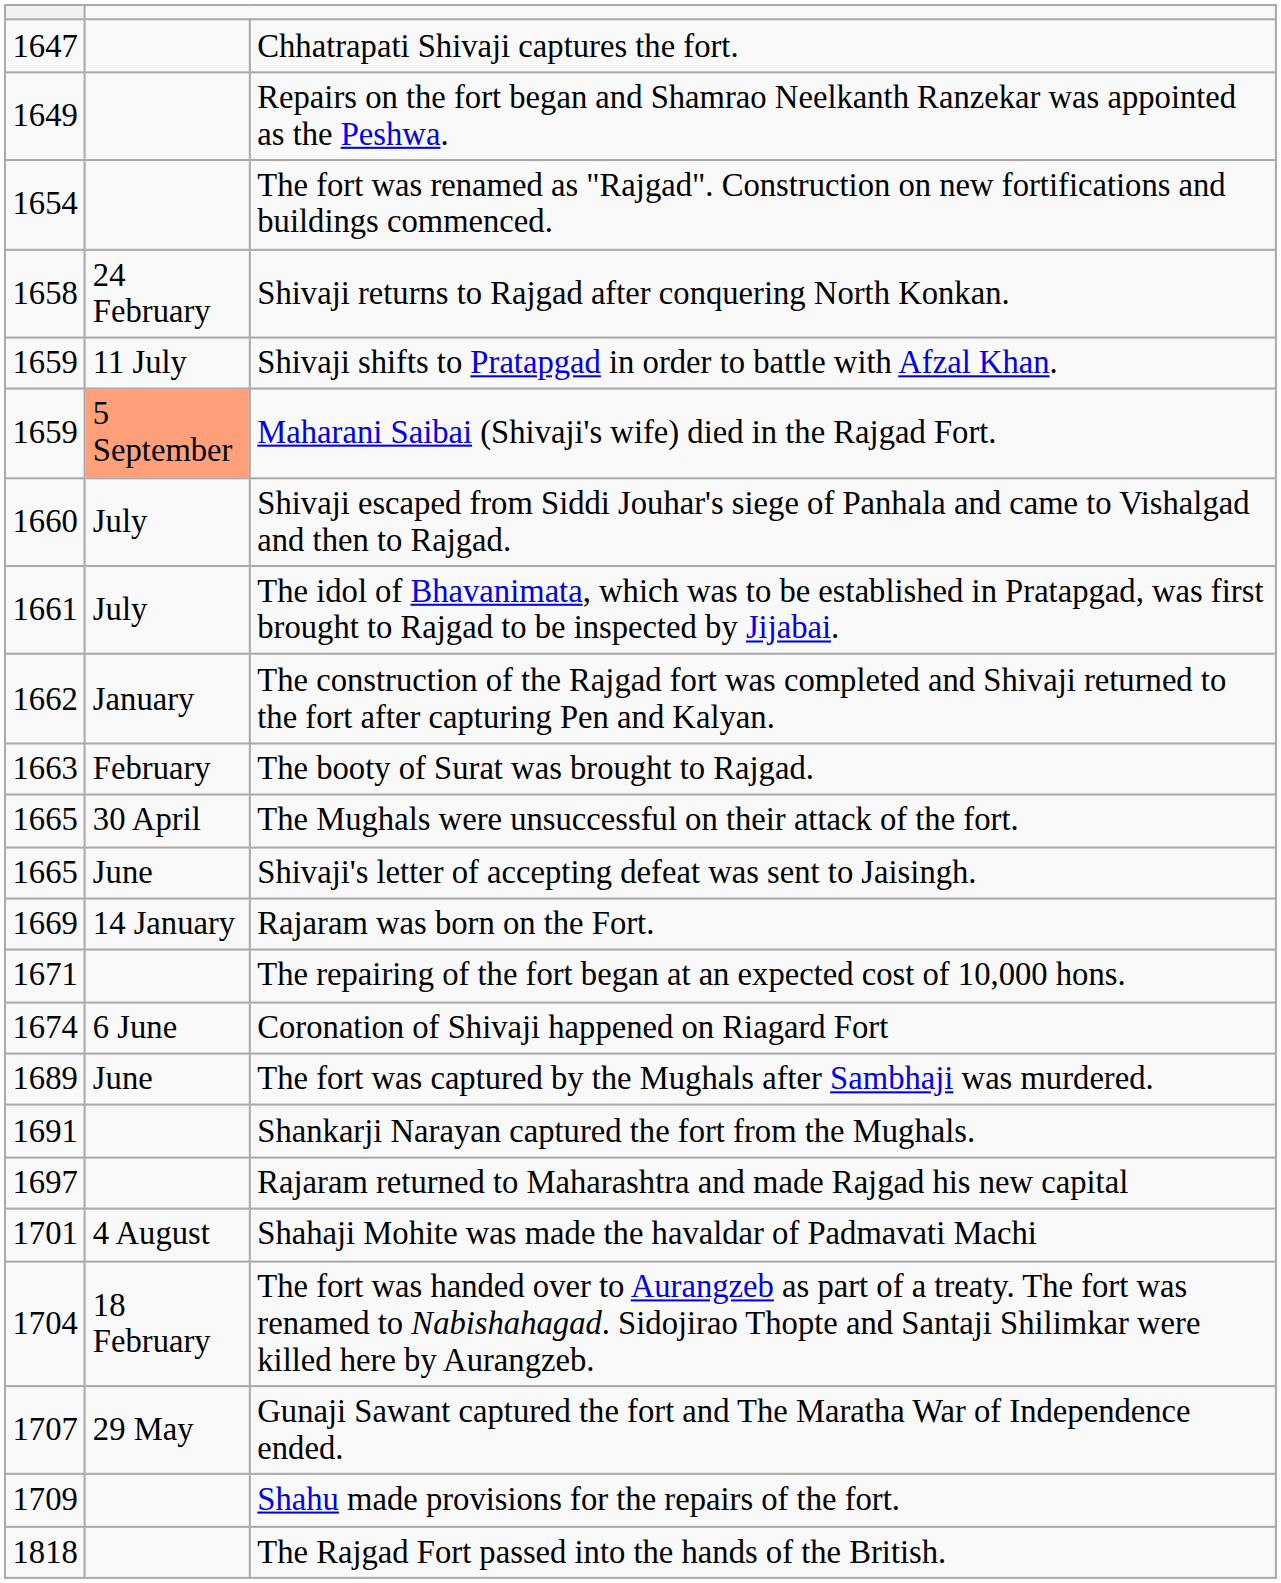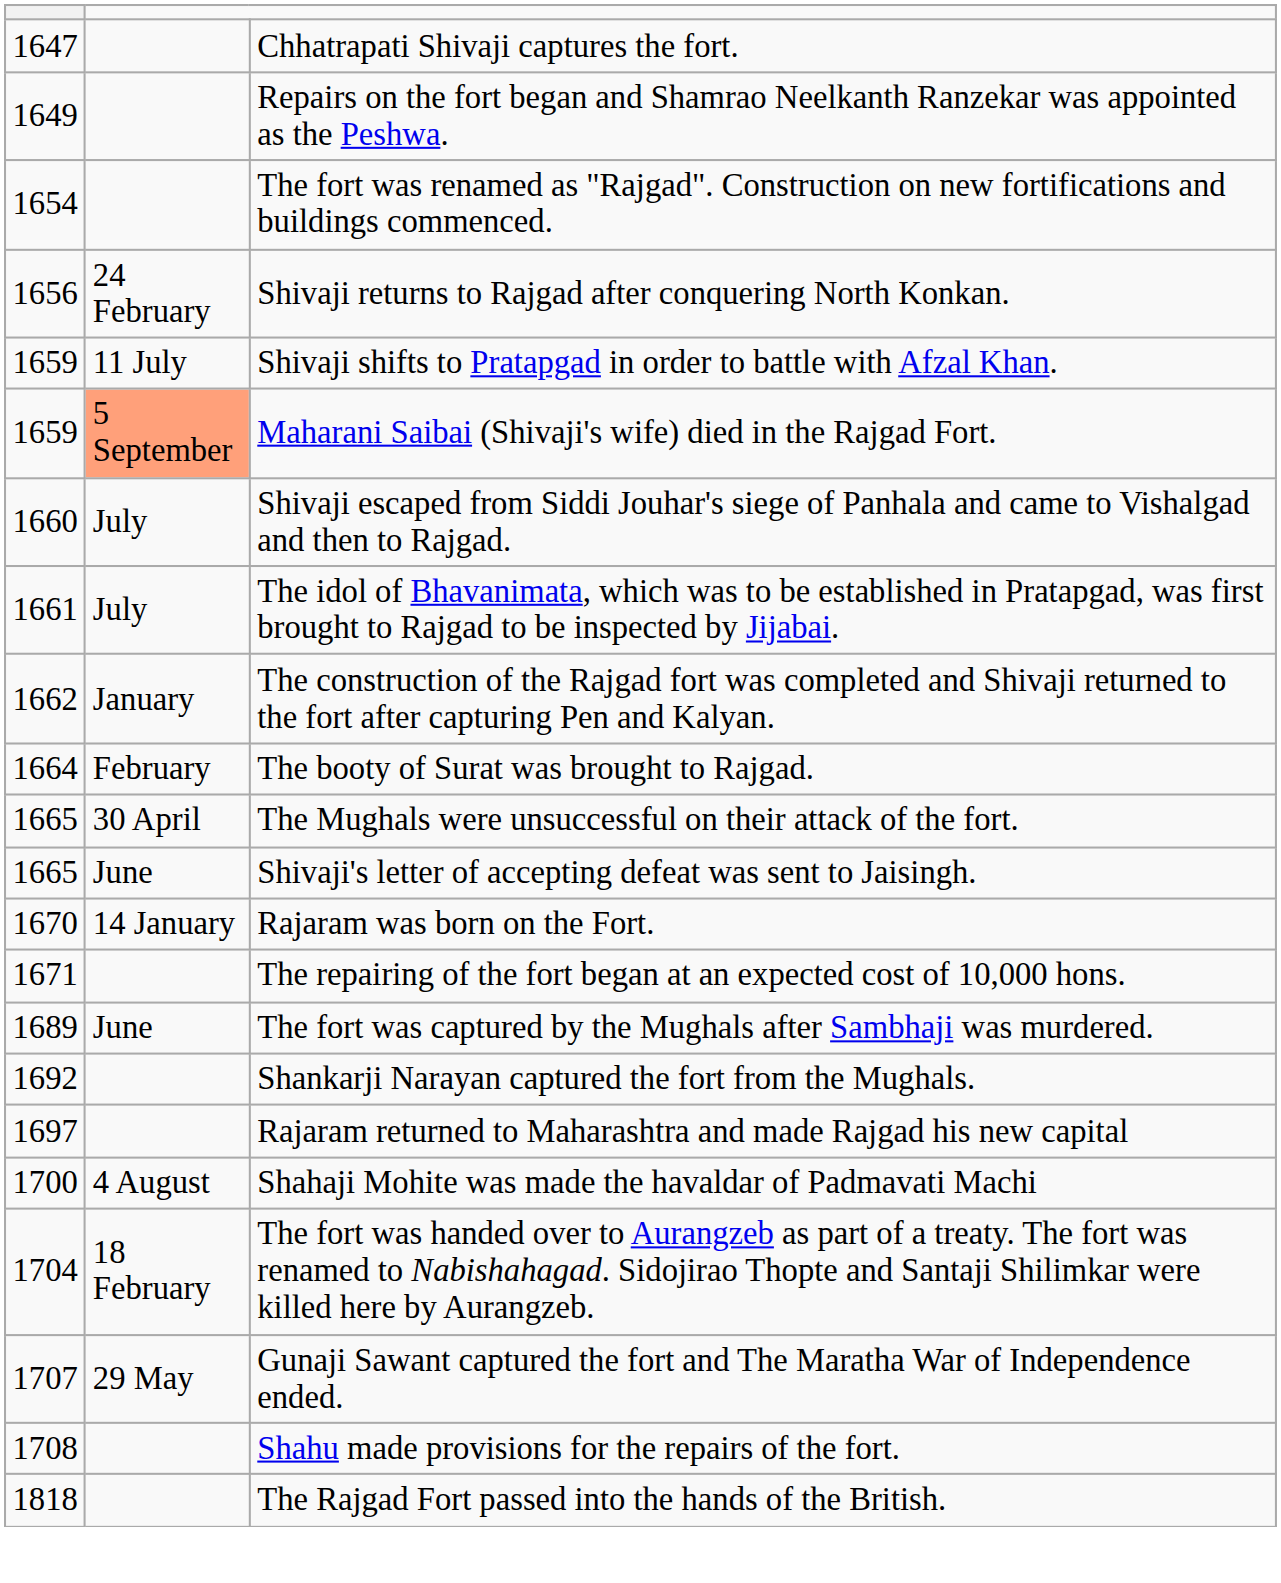Shivaji returns to Rajgad after conquering North Konkan. | column 1: 1658 -> 1656
The booty of Surat was brought to Rajgad. | column 1: 1663 -> 1664
Rajaram was born on the Fort. | column 1: 1669 -> 1670
- row: 1674 | 6 June | Coronation of Shivaji happened on Riagard Fort
Shankarji Narayan captured the fort from the Mughals. | column 1: 1691 -> 1692
Shahaji Mohite was made the havaldar of Padmavati Machi | column 1: 1701 -> 1700
Shahu made provisions for the repairs of the fort. | column 1: 1709 -> 1708
